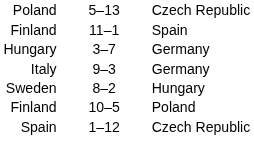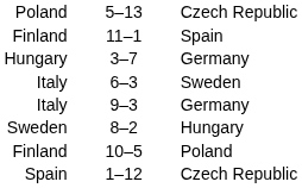+ row: Italy | 6–3 | Sweden
